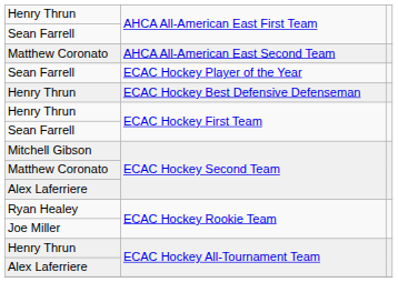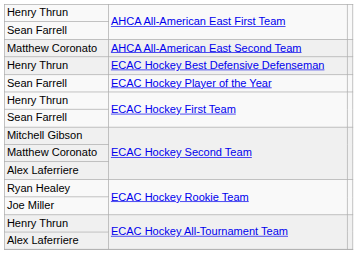rows swapped: ECAC Hockey Player of the Year <-> ECAC Hockey Best Defensive Defenseman
